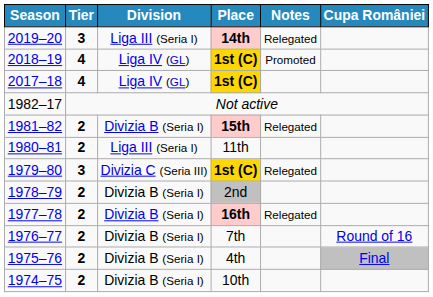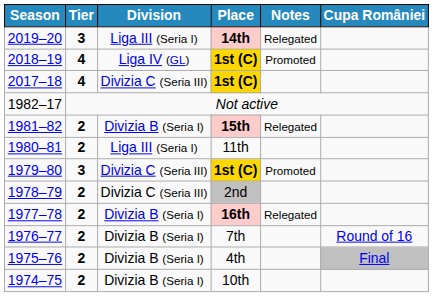2017–18 | Division: Liga IV (GL) -> Divizia C (Seria III)
1979–80 | Notes: Relegated -> Promoted
1978–79 | Division: Divizia B (Seria I) -> Divizia C (Seria III)
